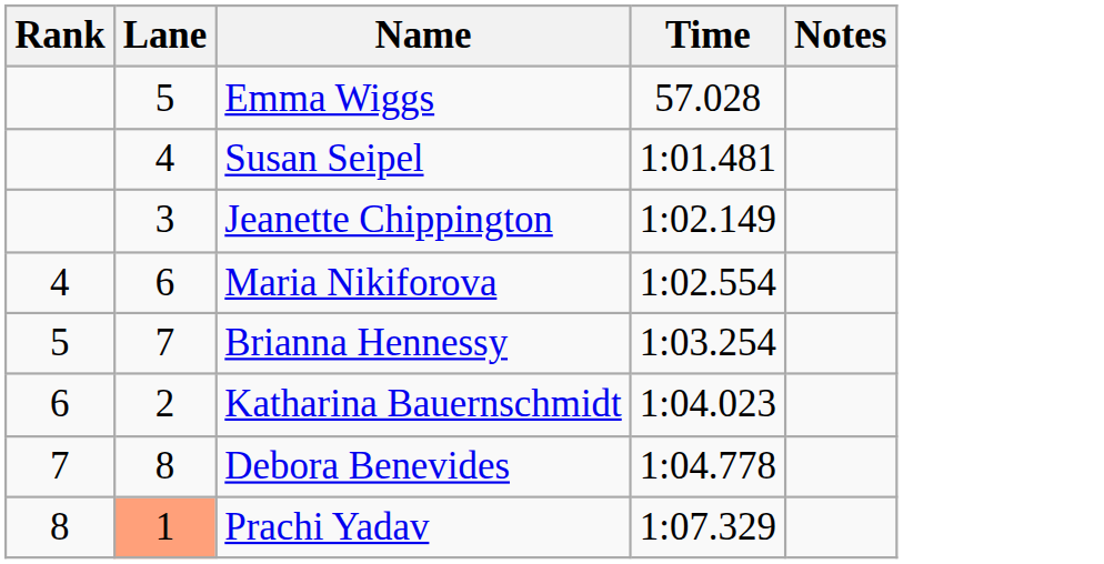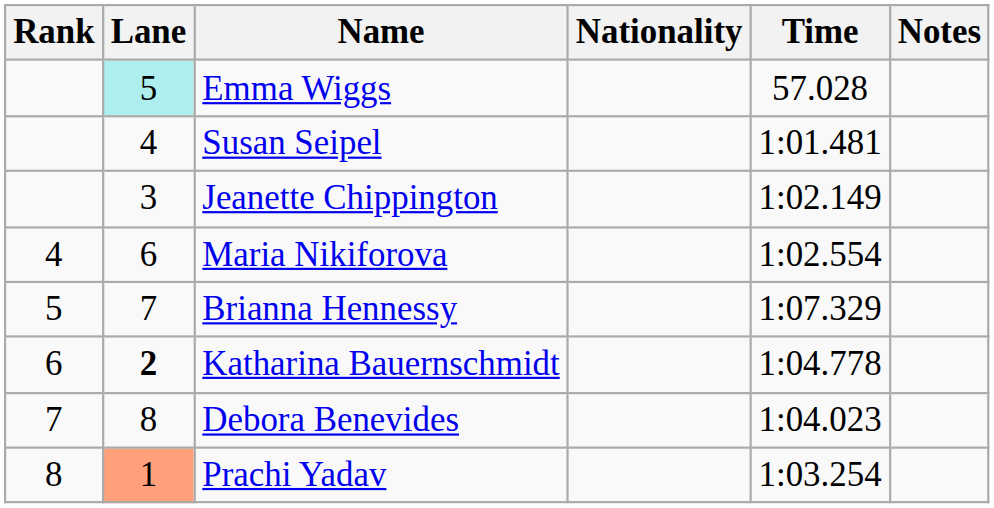+ column: Nationality
Emma Wiggs | Lane: no background -> paleturquoise background
Brianna Hennessy | Time: 1:03.254 -> 1:07.329
Katharina Bauernschmidt | Lane: normal -> bold
Katharina Bauernschmidt | Time: 1:04.023 -> 1:04.778
Debora Benevides | Time: 1:04.778 -> 1:04.023
Prachi Yadav | Time: 1:07.329 -> 1:03.254
